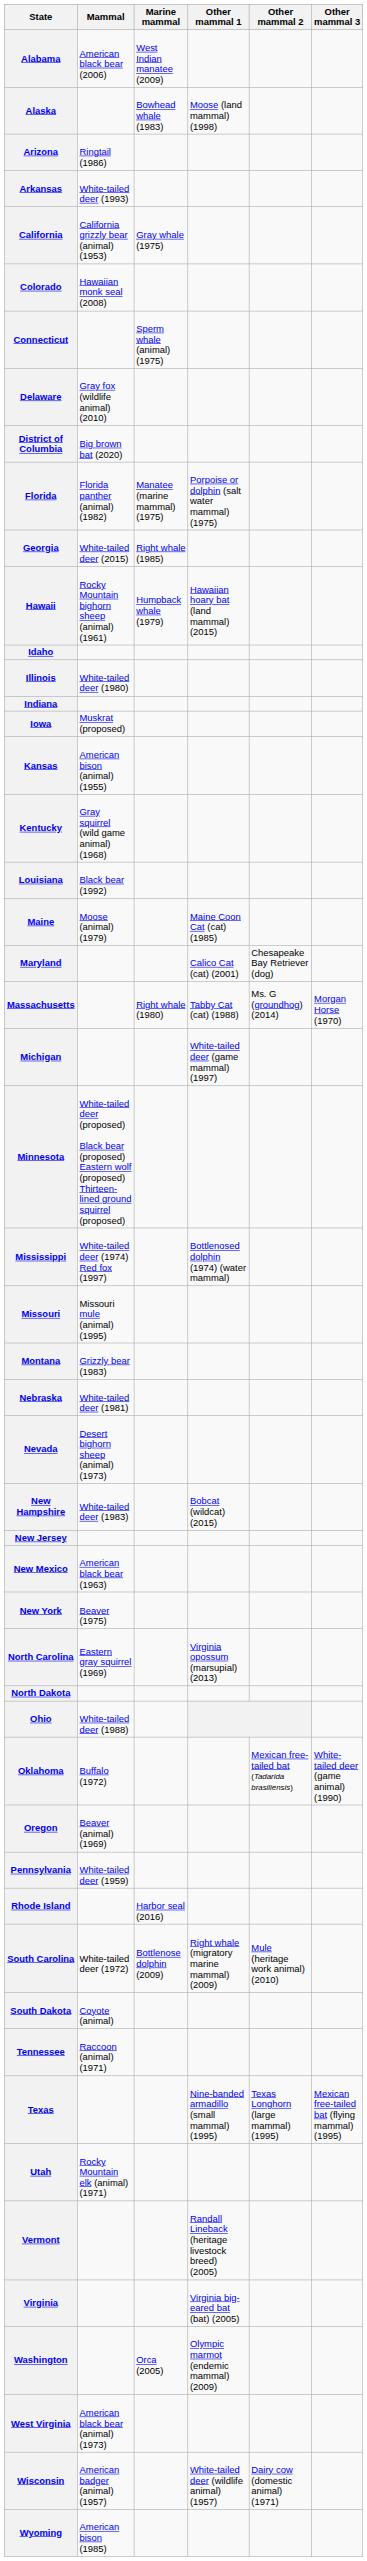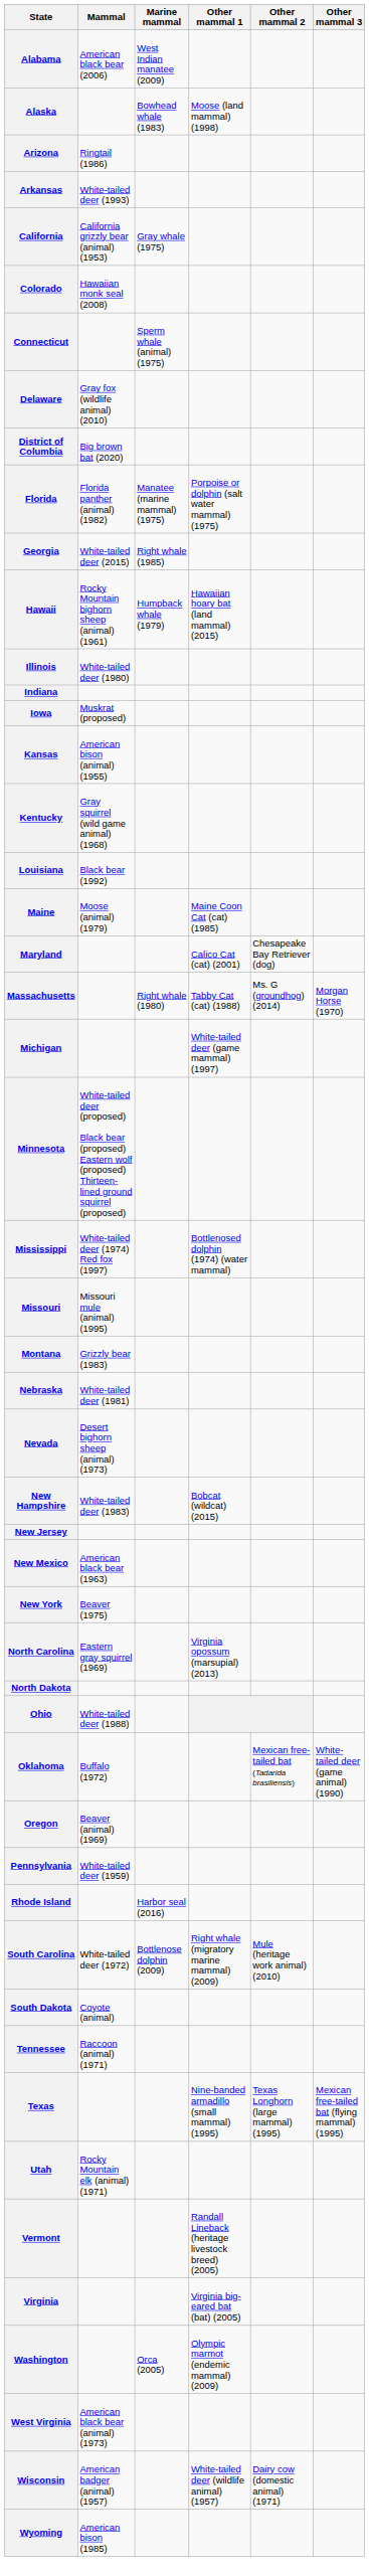- row: Idaho
